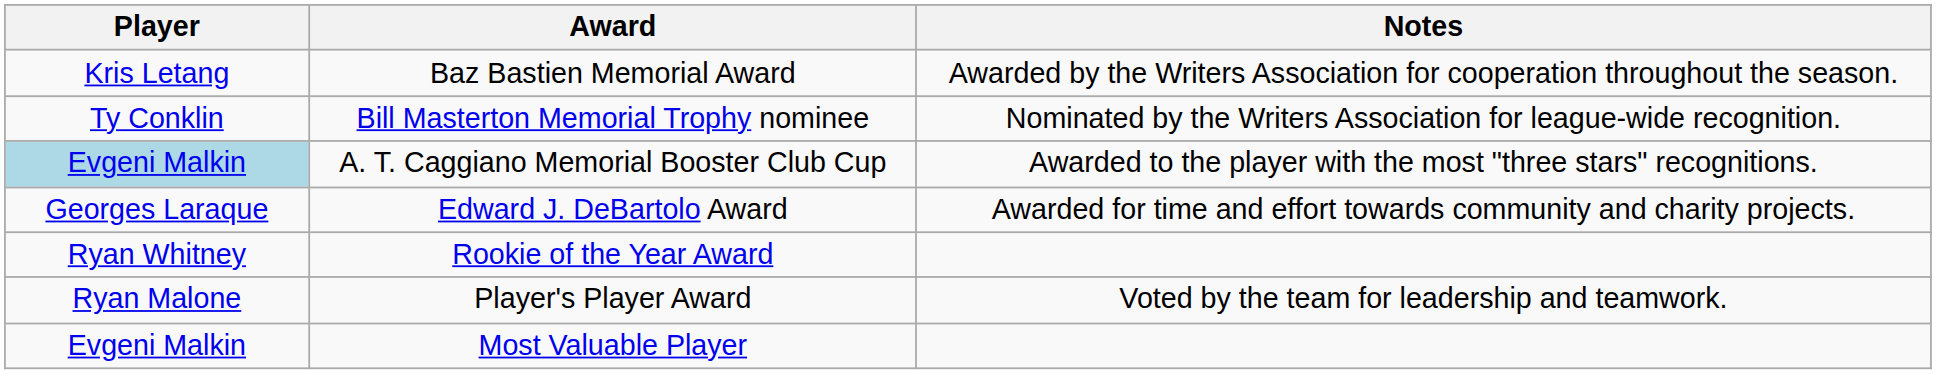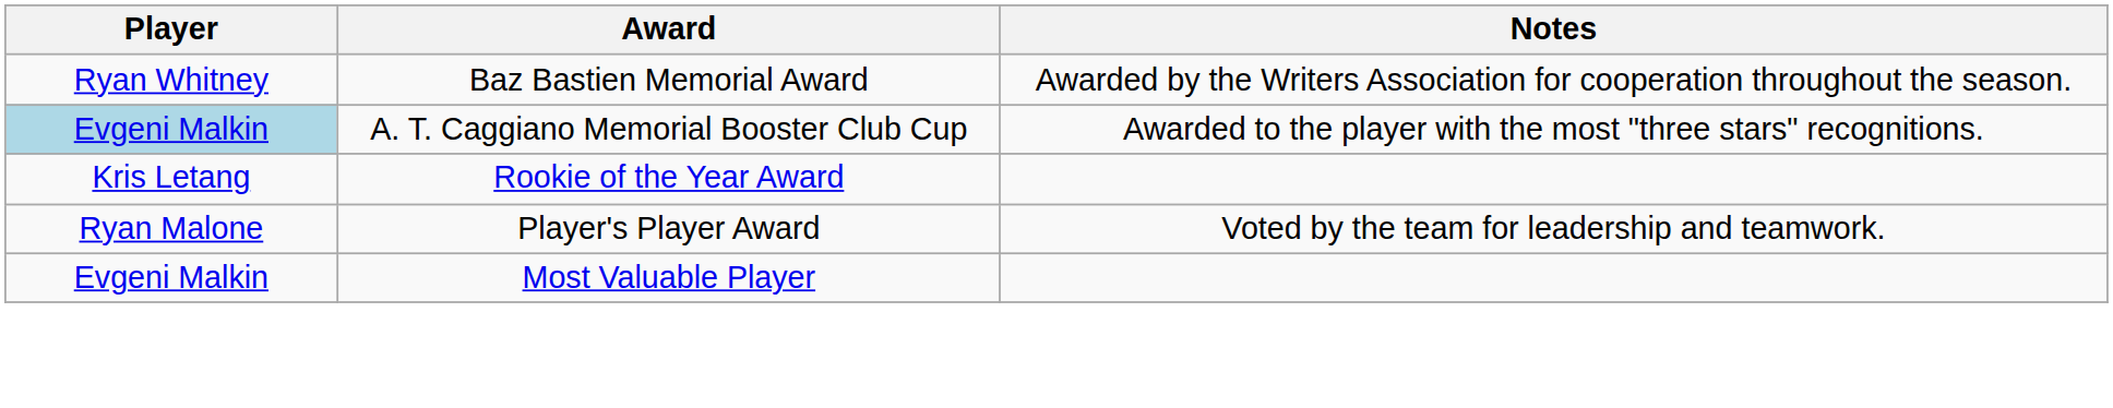Baz Bastien Memorial Award | Player: Kris Letang -> Ryan Whitney
- row: Ty Conklin | Bill Masterton Memorial Trophy nominee | Nominated by the Writers Association for league-wide recognition.
- row: Georges Laraque | Edward J. DeBartolo Award | Awarded for time and effort towards community and charity projects.
Rookie of the Year Award | Player: Ryan Whitney -> Kris Letang
